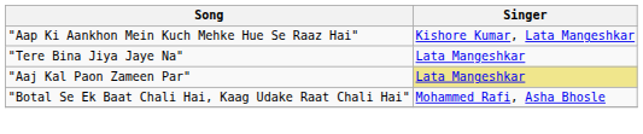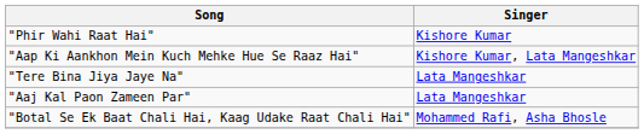+ row: "Phir Wahi Raat Hai" | Kishore Kumar
"Aaj Kal Paon Zameen Par" | Singer: khaki background -> no background
